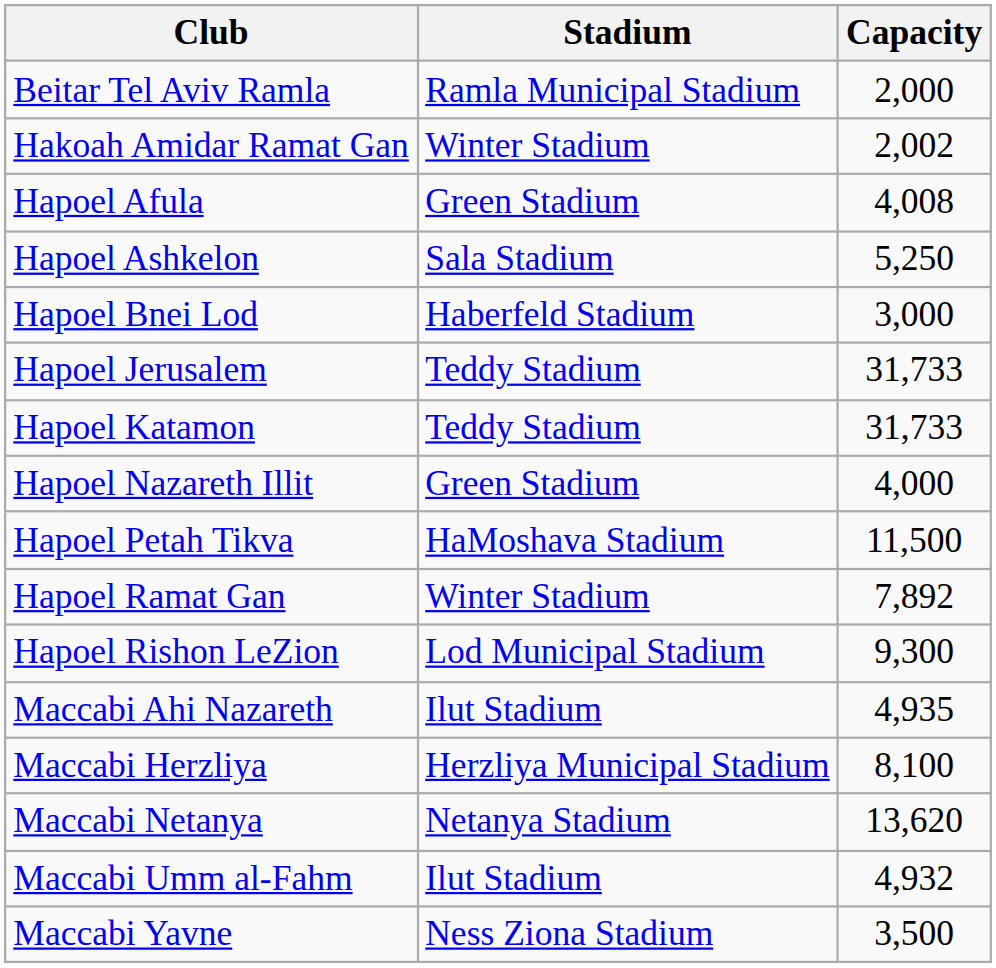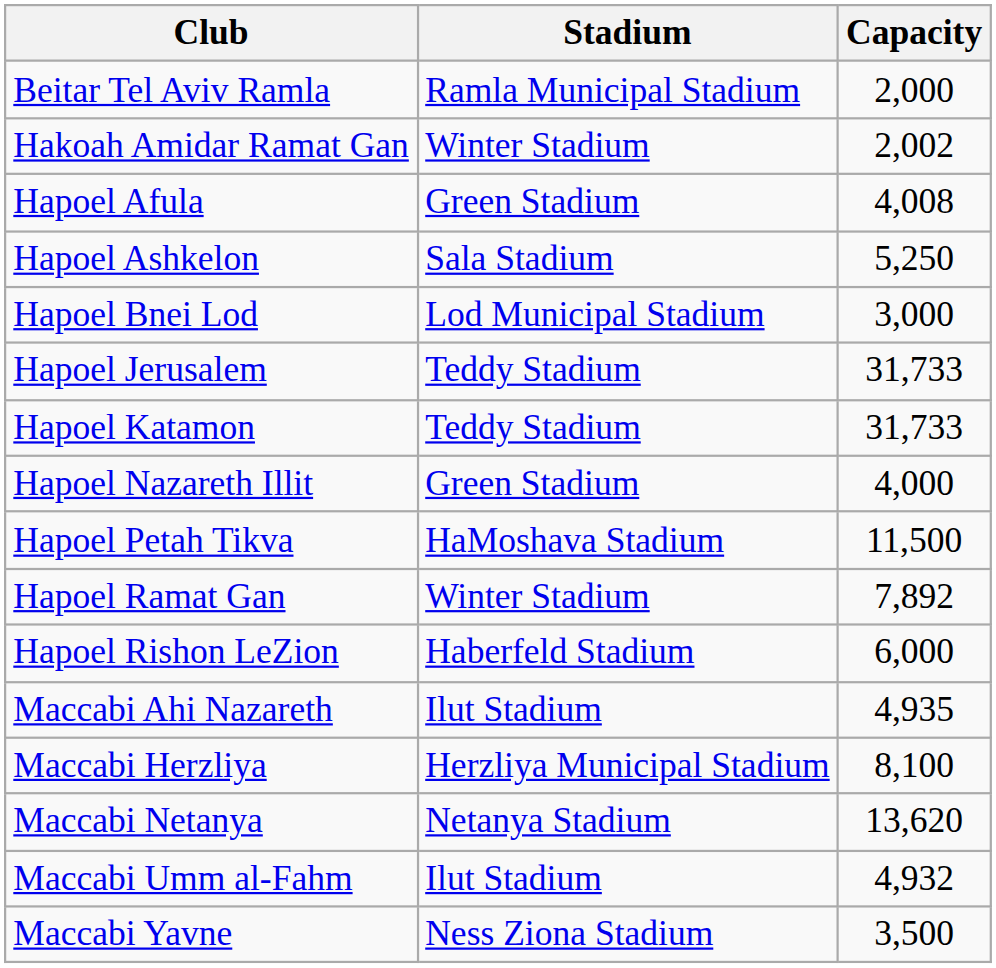Hapoel Bnei Lod | Stadium: Haberfeld Stadium -> Lod Municipal Stadium
Hapoel Rishon LeZion | Stadium: Lod Municipal Stadium -> Haberfeld Stadium
Hapoel Rishon LeZion | Capacity: 9,300 -> 6,000
